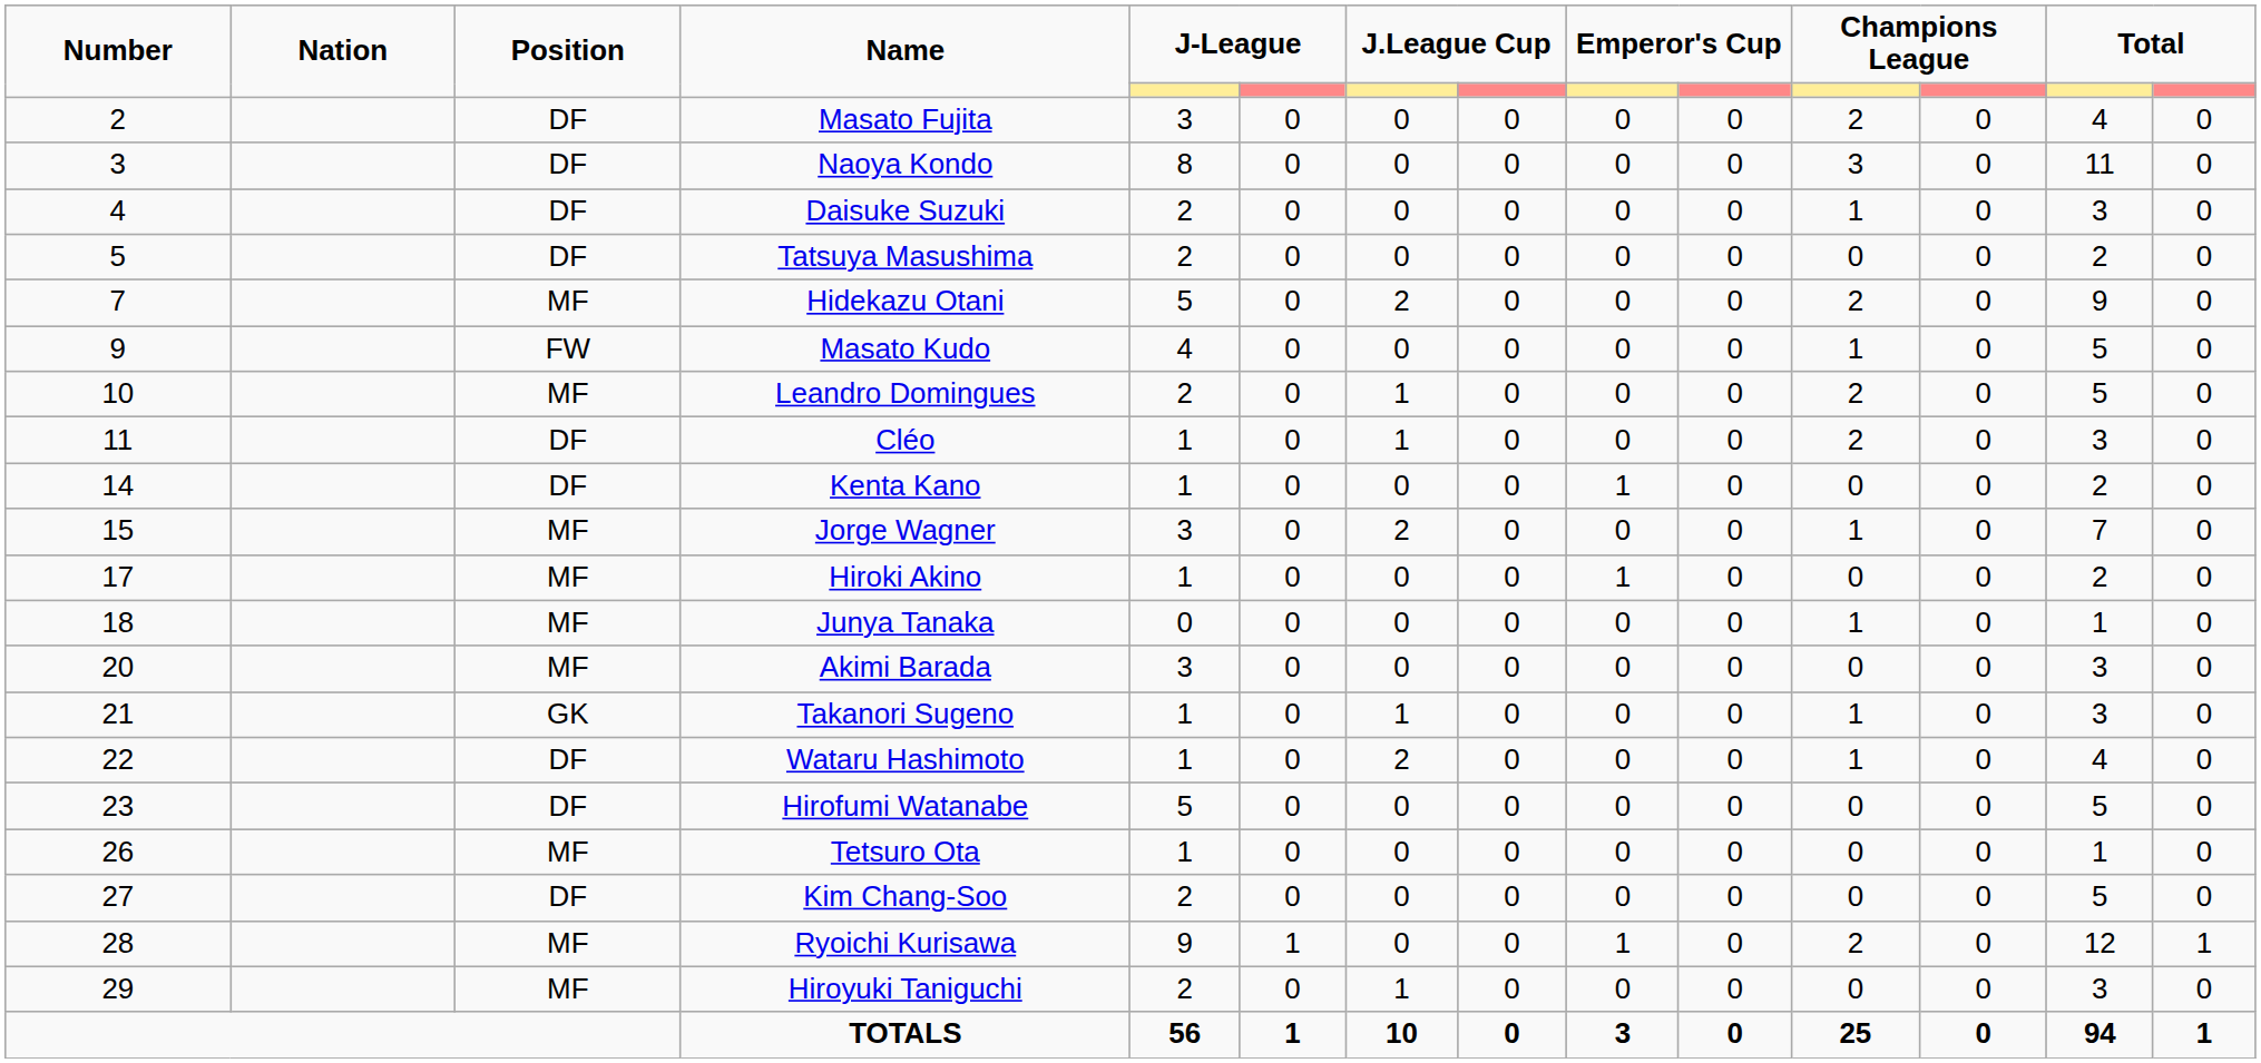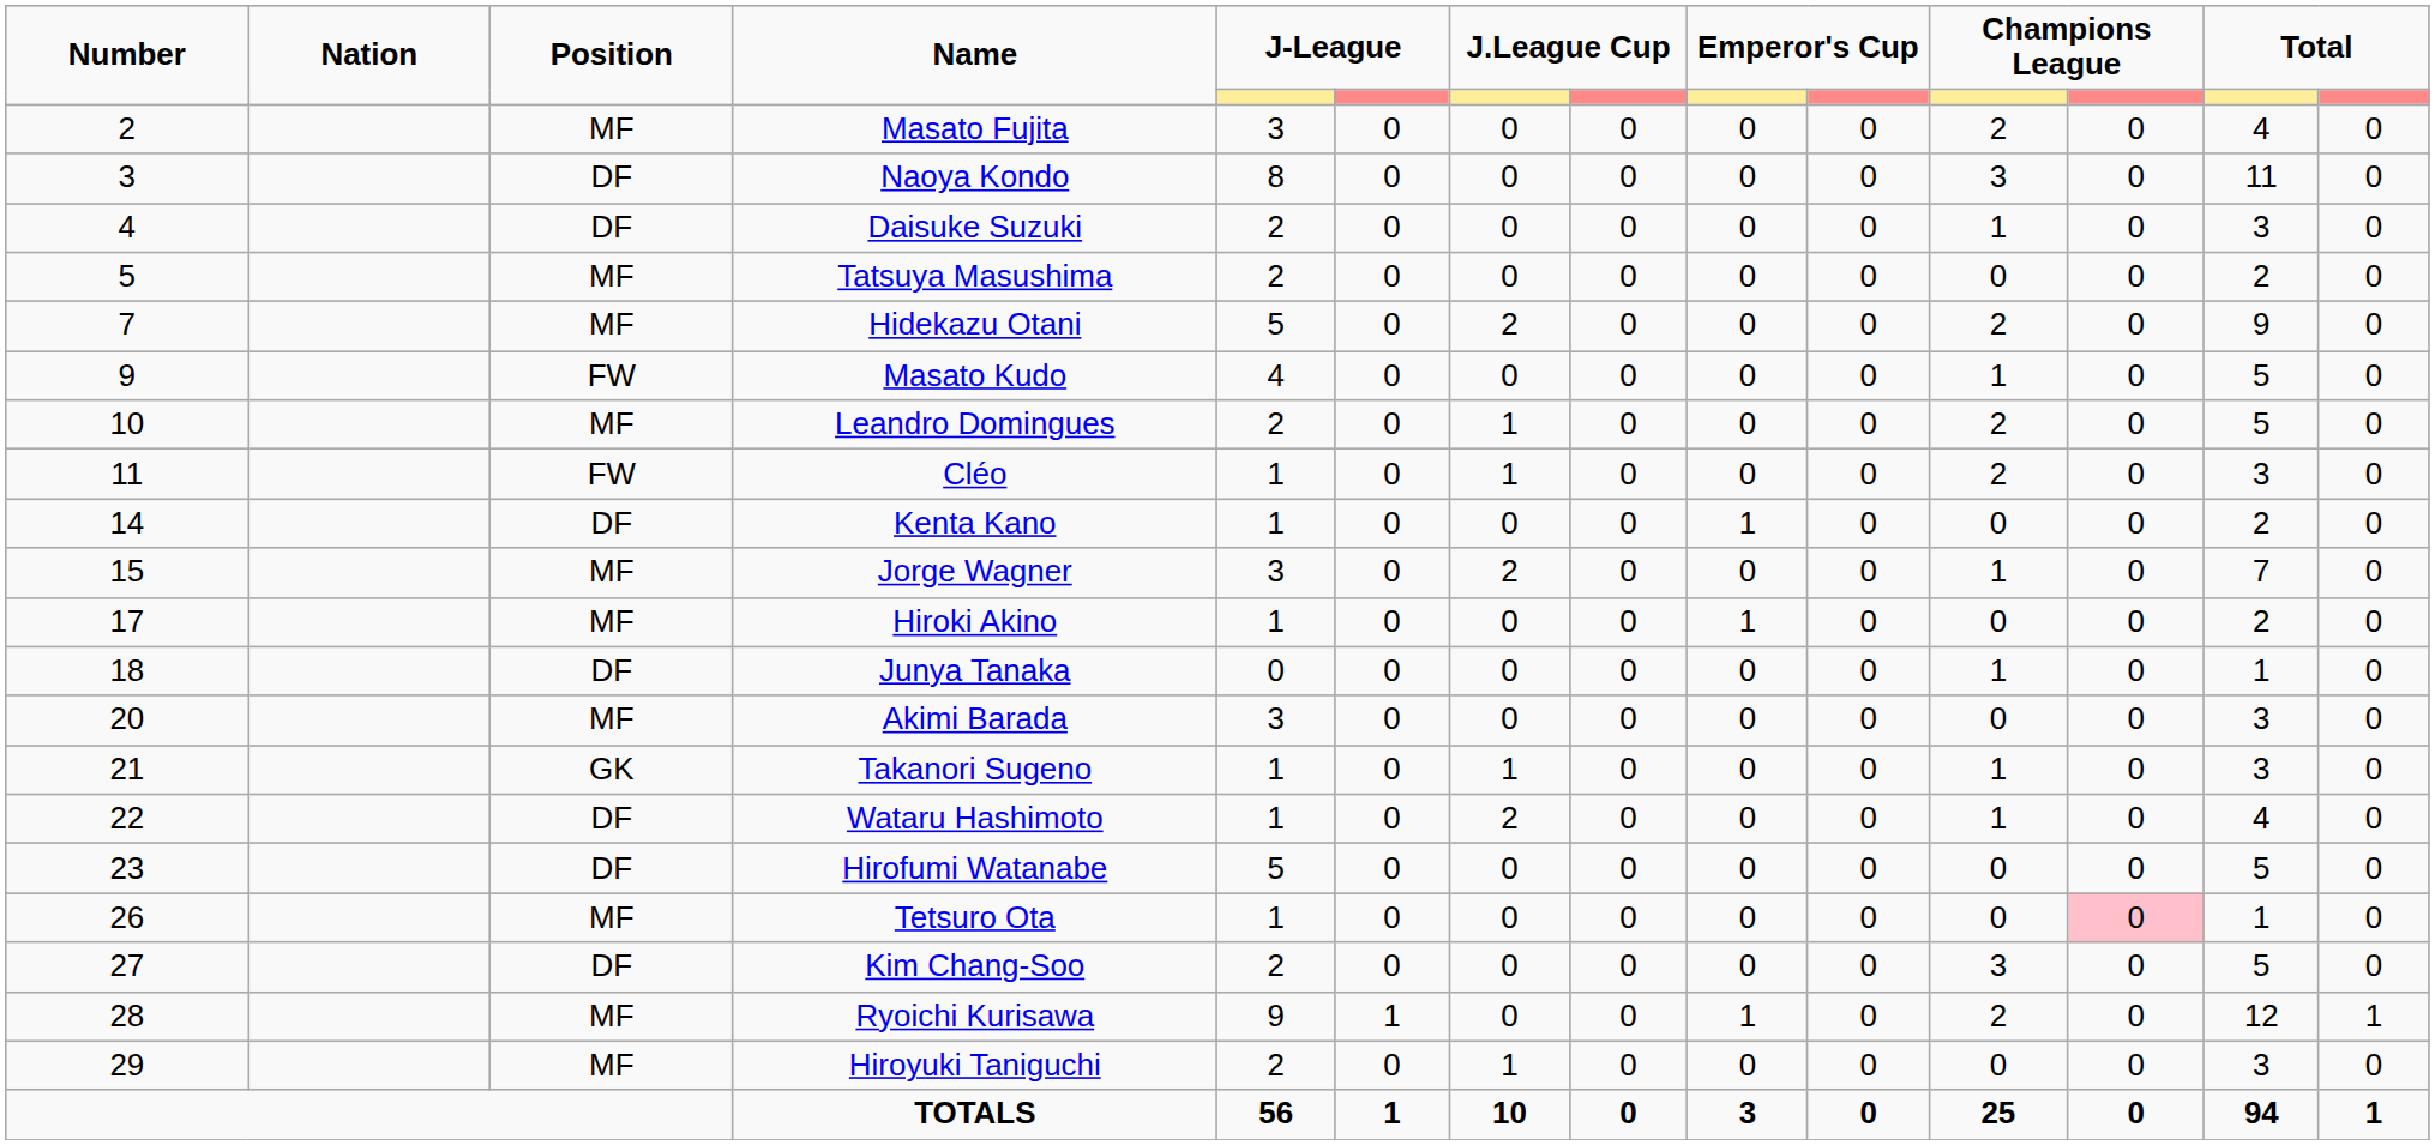Masato Fujita | Position: DF -> MF
Tatsuya Masushima | Position: DF -> MF
Cléo | Position: DF -> FW
Junya Tanaka | Position: MF -> DF
Tetsuro Ota | column 12: no background -> pink background
Kim Chang-Soo | column 11: 0 -> 3
